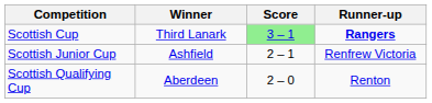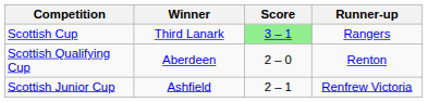Scottish Cup | Runner-up: bold -> normal
rows swapped: Scottish Qualifying Cup <-> Scottish Junior Cup
